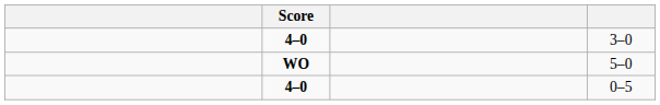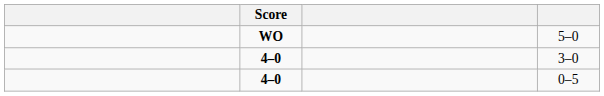rows swapped: 5–0 <-> 3–0
